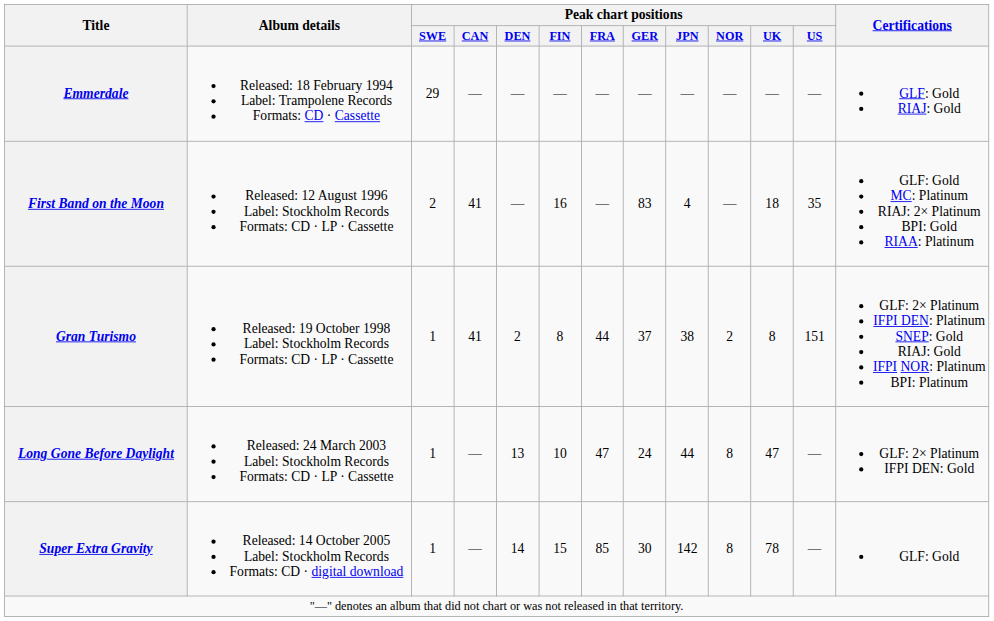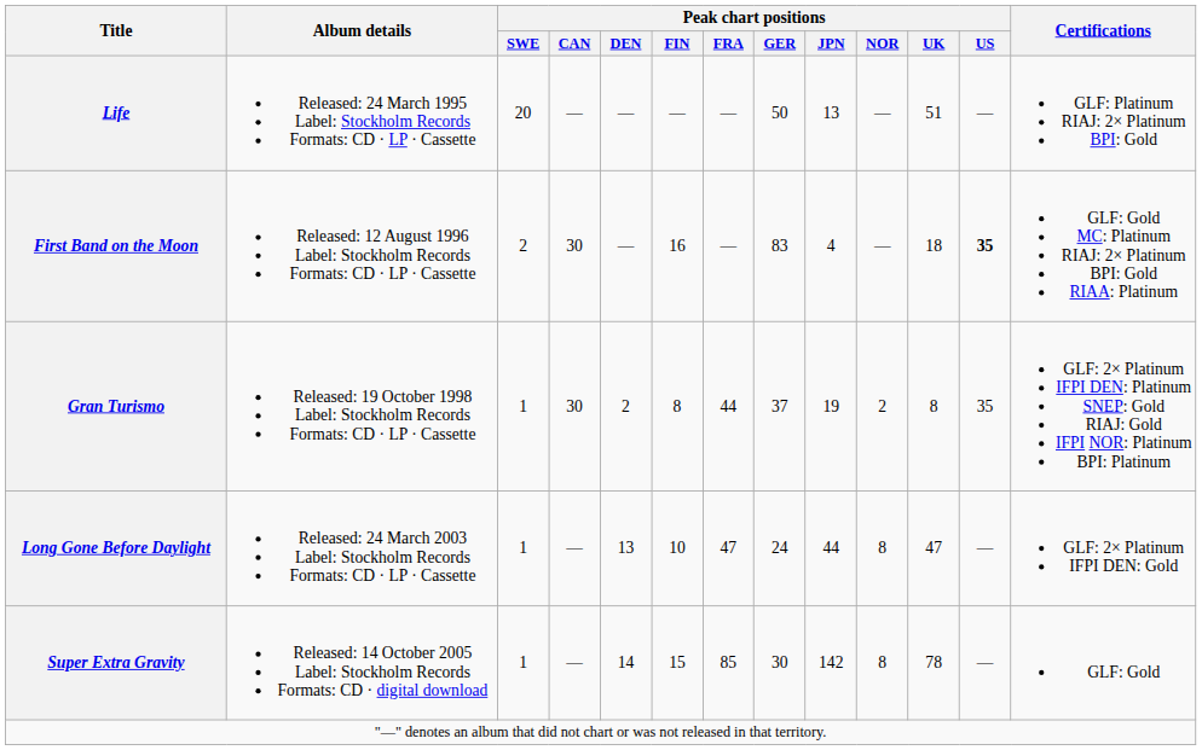- row: Emmerdale | Released: 18 February 1994 Label: Trampolene Records Formats: CD · Cassette | 29 | — | — | — | — | — | — | — | — | — | GLF: Gold RIAJ: Gold
+ row: Life | Released: 24 March 1995 Label: Stockholm Records Formats: CD · LP · Cassette | 20 | — | — | — | — | 50 | 13 | — | 51 | — | GLF: Platinum RIAJ: 2× Platinum BPI: Gold
First Band on the Moon | Peak chart positions / CAN: 41 -> 30
First Band on the Moon | Peak chart positions / US: normal -> bold
Gran Turismo | Peak chart positions / CAN: 41 -> 30
Gran Turismo | Peak chart positions / JPN: 38 -> 19
Gran Turismo | Peak chart positions / US: 151 -> 35
